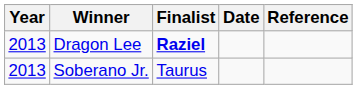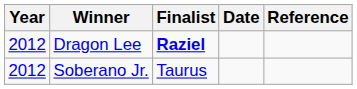Dragon Lee | Year: 2013 -> 2012
Soberano Jr. | Year: 2013 -> 2012
